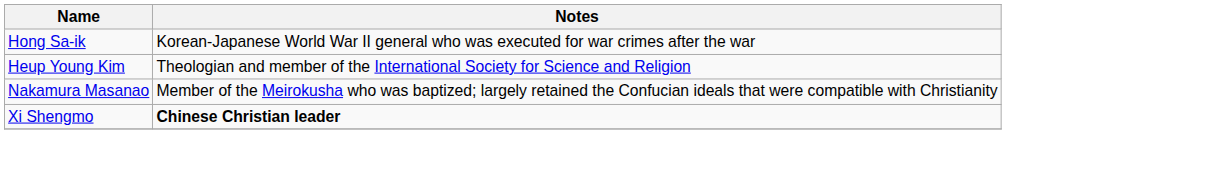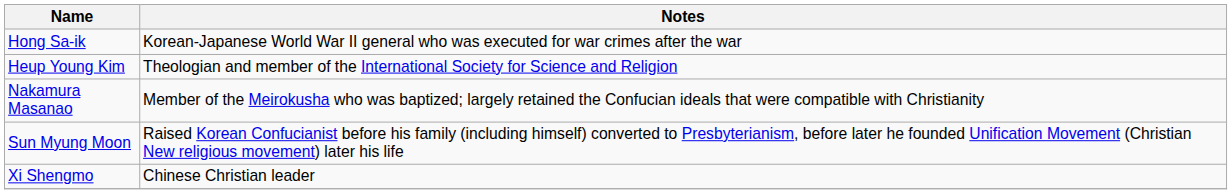+ row: Sun Myung Moon | Raised Korean Confucianist before his family (including himself) converted to Presbyterianism, before later he founded Unification Movement (Christian New religious movement) later his life
Xi Shengmo | Notes: bold -> normal
